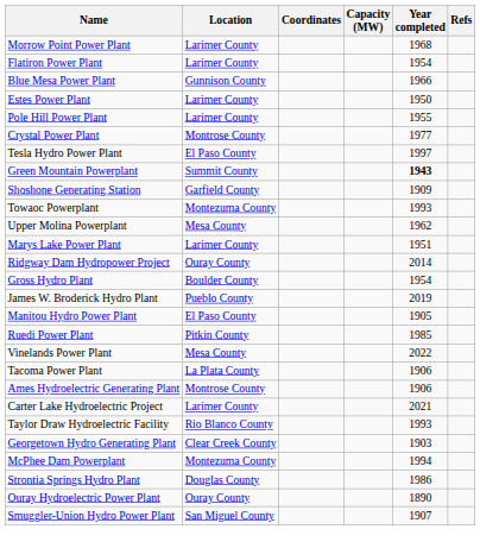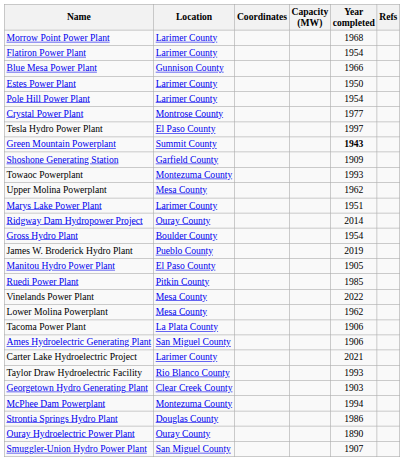Pole Hill Power Plant | Year completed: 1955 -> 1954
+ row: Lower Molina Powerplant | Mesa County | 1962
Ames Hydroelectric Generating Plant | Location: Montrose County -> San Miguel County
